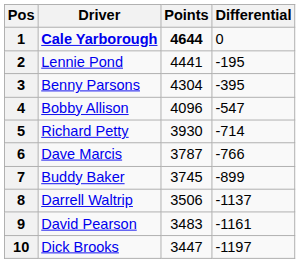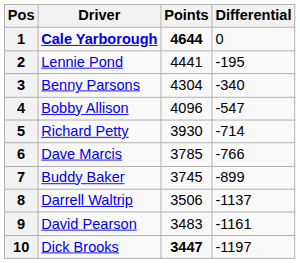3 | Differential: -395 -> -340
6 | Points: 3787 -> 3785
10 | Points: normal -> bold
